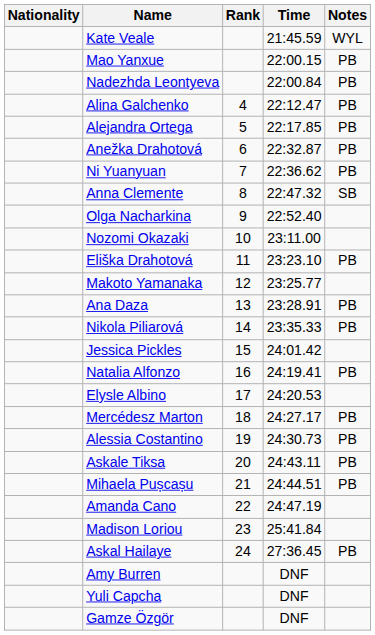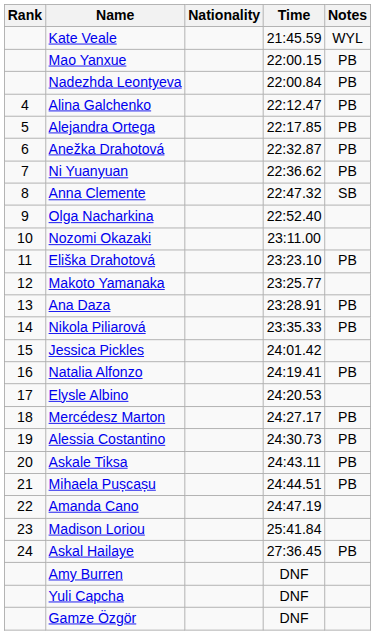columns swapped: Rank <-> Nationality
